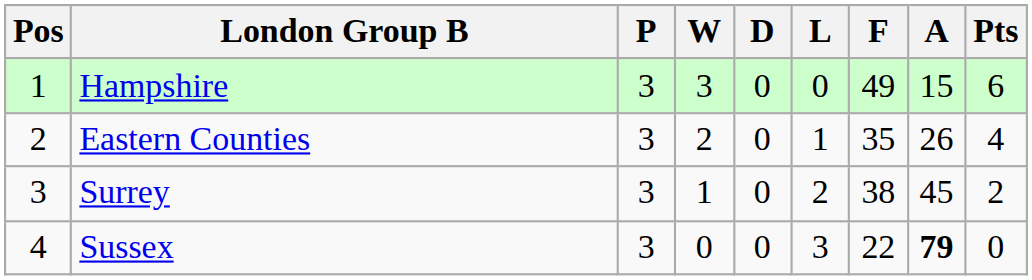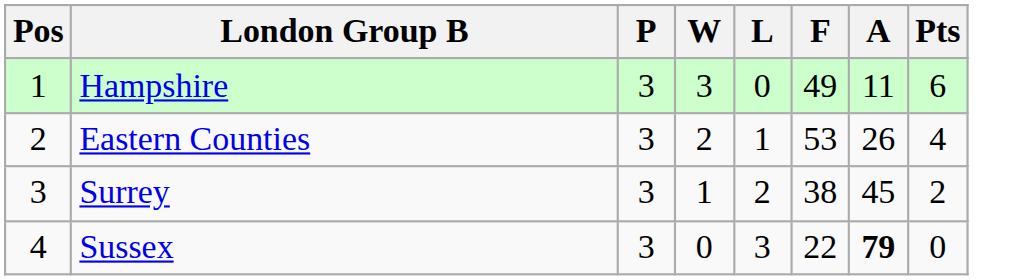- column: D | 0 | 0 | 0 | 0
Hampshire | A: 15 -> 11
Eastern Counties | F: 35 -> 53
